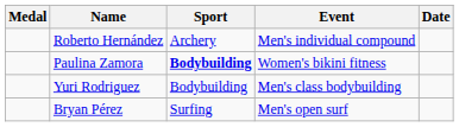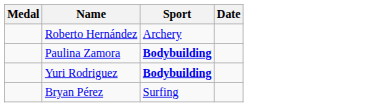- column: Event | Men's individual compound | Women's bikini fitness | Men's class bodybuilding | Men's open surf
Yuri Rodriguez | Sport: normal -> bold
